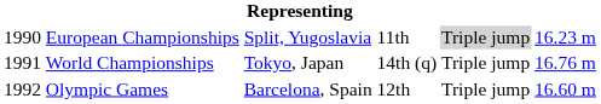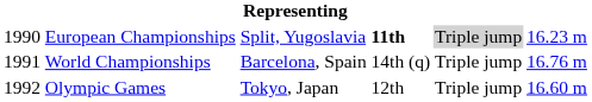European Championships | column 4: normal -> bold
World Championships | column 3: Tokyo, Japan -> Barcelona, Spain
Olympic Games | column 3: Barcelona, Spain -> Tokyo, Japan
